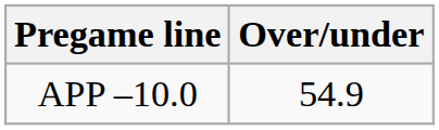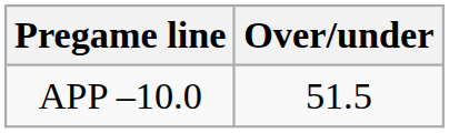APP –10.0 | Over/under: 54.9 -> 51.5
